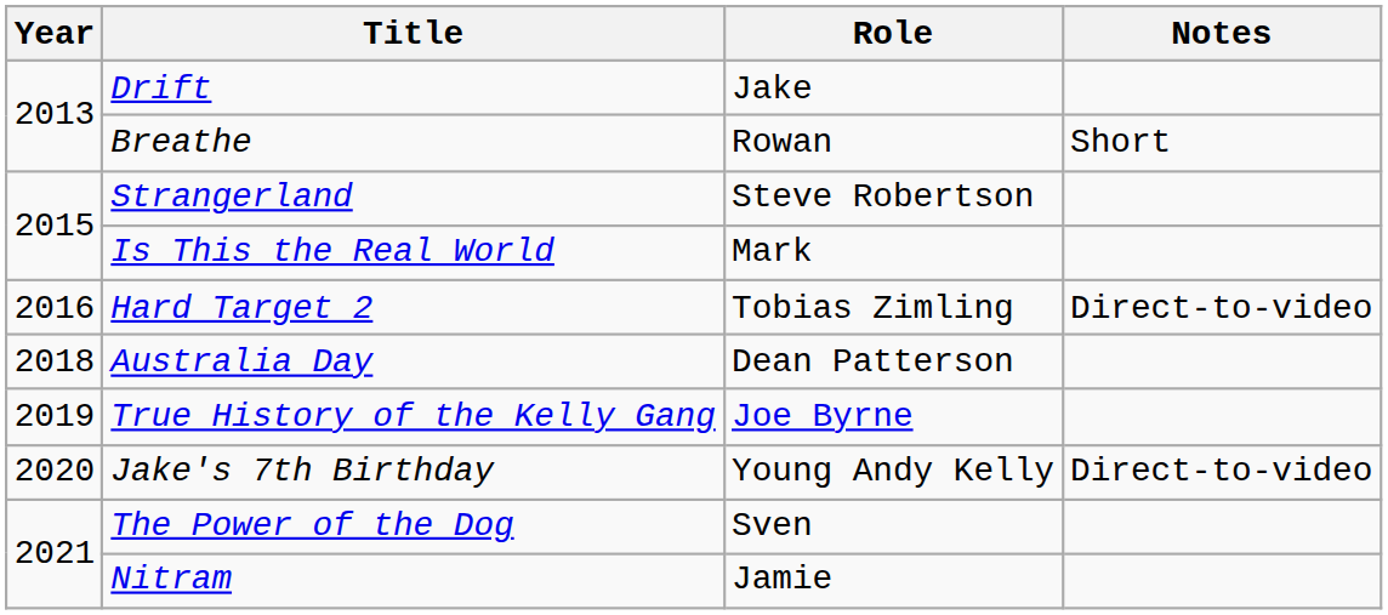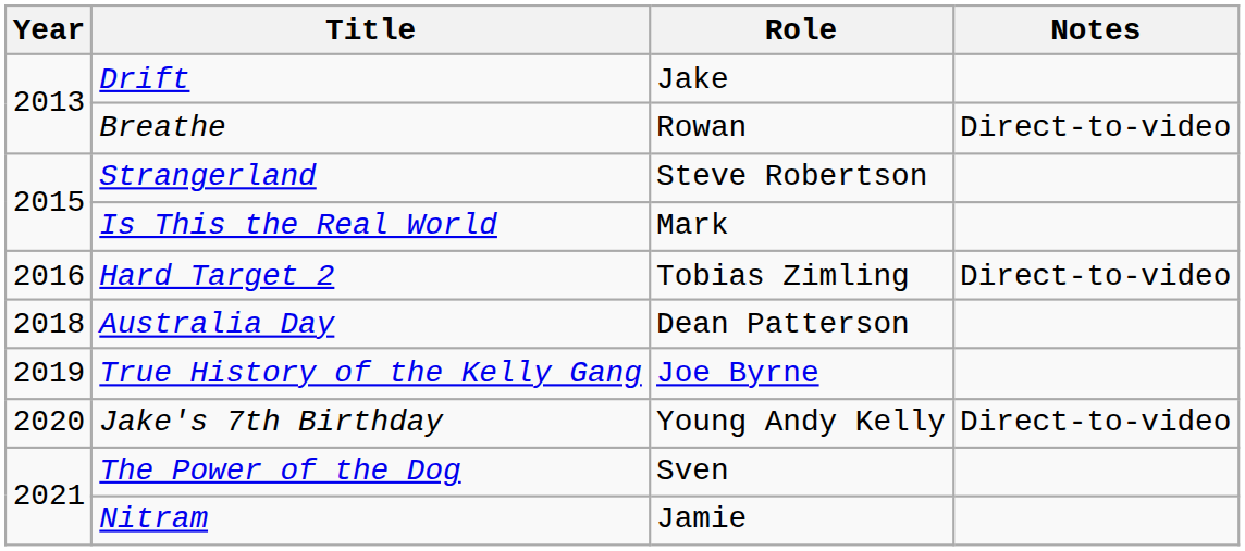Breathe | Notes: Short -> Direct-to-video
